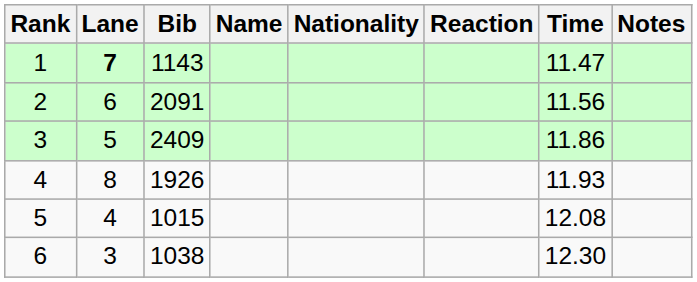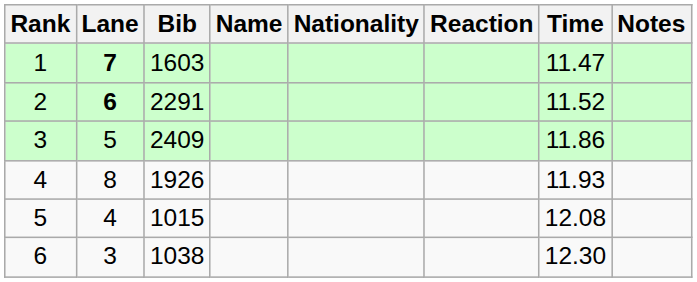1 | Bib: 1143 -> 1603
2 | Lane: normal -> bold
2 | Bib: 2091 -> 2291
2 | Time: 11.56 -> 11.52
